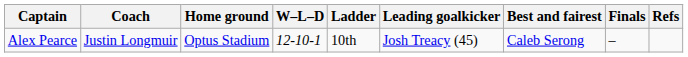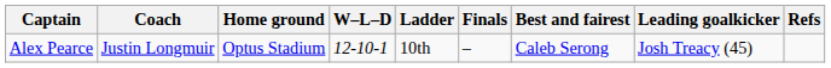columns swapped: Finals <-> Leading goalkicker
